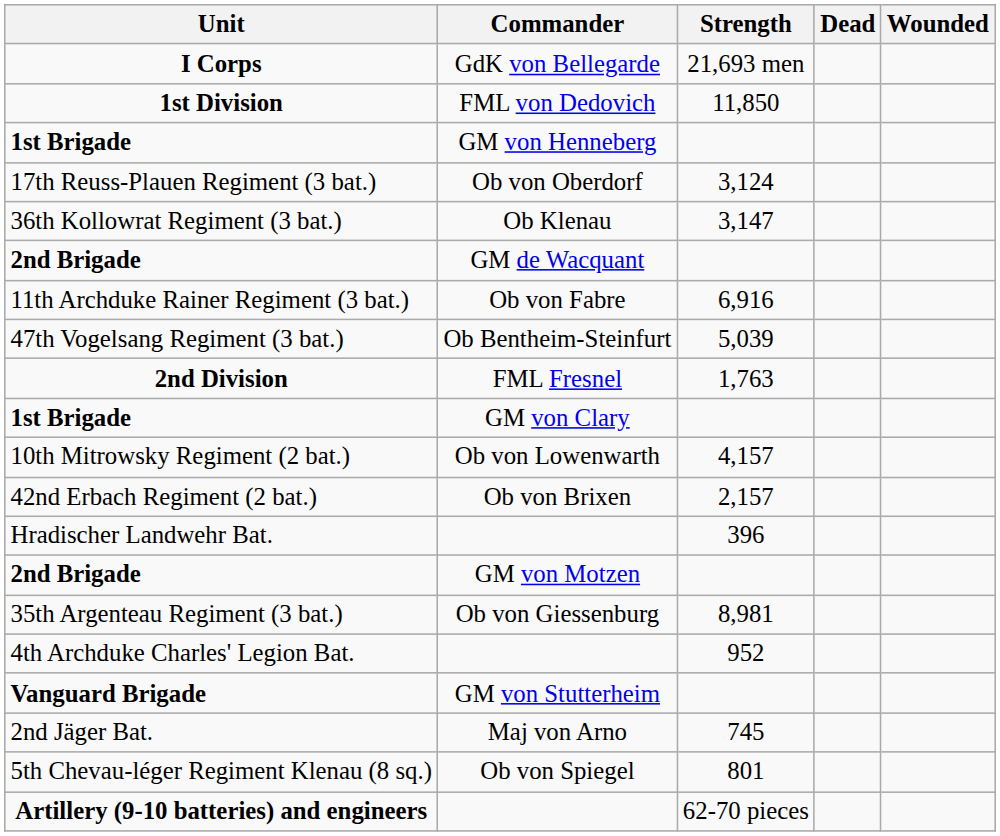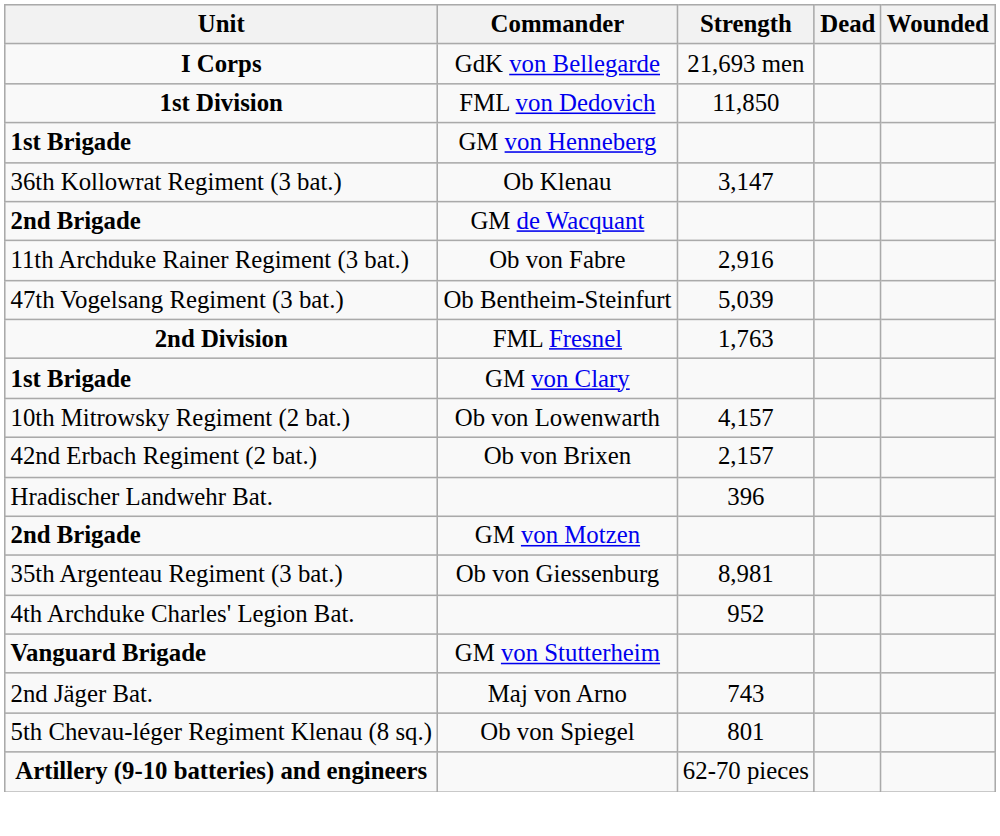- row: 17th Reuss-Plauen Regiment (3 bat.) | Ob von Oberdorf | 3,124
11th Archduke Rainer Regiment (3 bat.) | Strength: 6,916 -> 2,916
2nd Jäger Bat. | Strength: 745 -> 743
